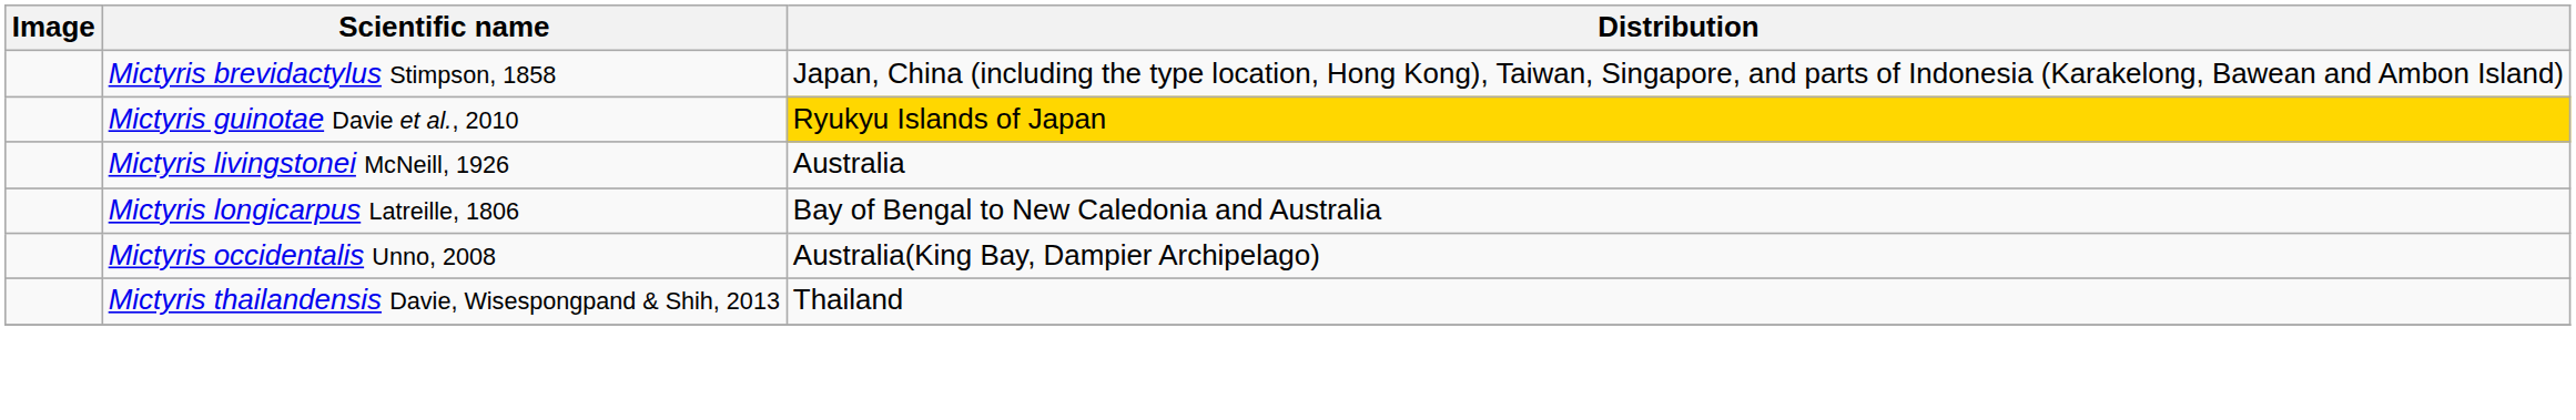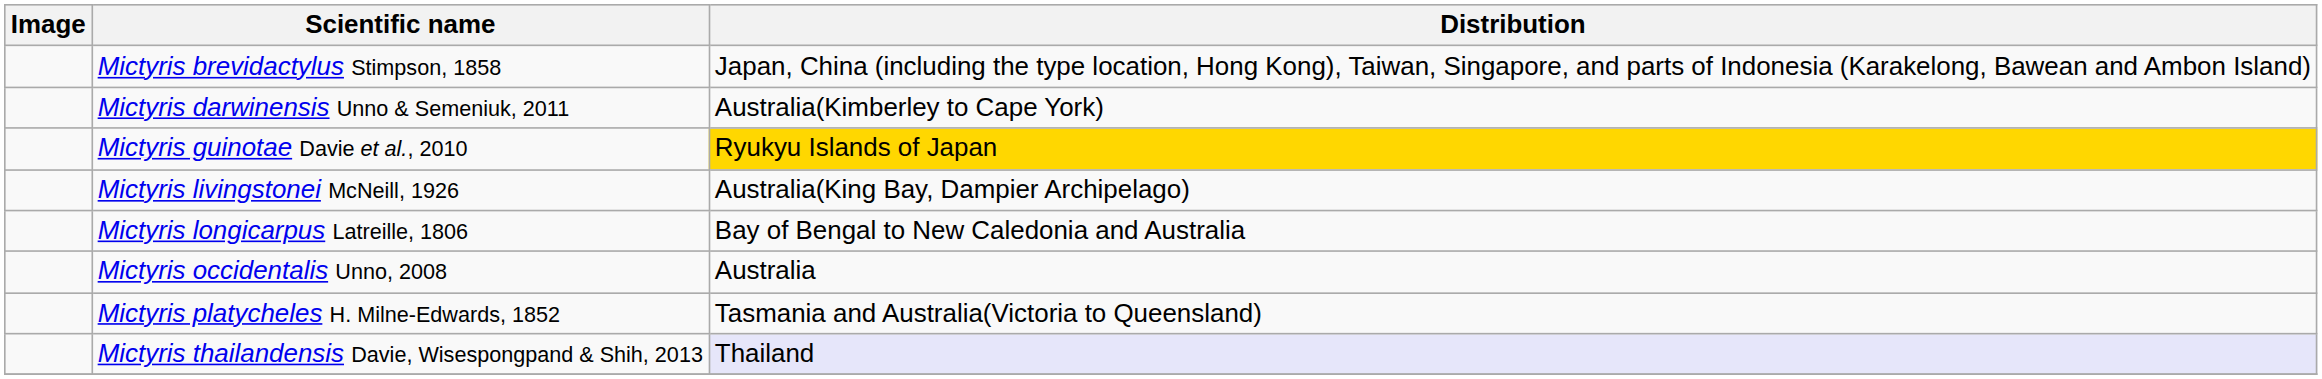+ row: Mictyris darwinensis Unno & Semeniuk, 2011 | Australia(Kimberley to Cape York)
Mictyris livingstonei McNeill, 1926 | Distribution: Australia -> Australia(King Bay, Dampier Archipelago)
Mictyris occidentalis Unno, 2008 | Distribution: Australia(King Bay, Dampier Archipelago) -> Australia
+ row: Mictyris platycheles H. Milne-Edwards, 1852 | Tasmania and Australia(Victoria to Queensland)
Mictyris thailandensis Davie, Wisespongpand & Shih, 2013 | Distribution: no background -> lavender background
